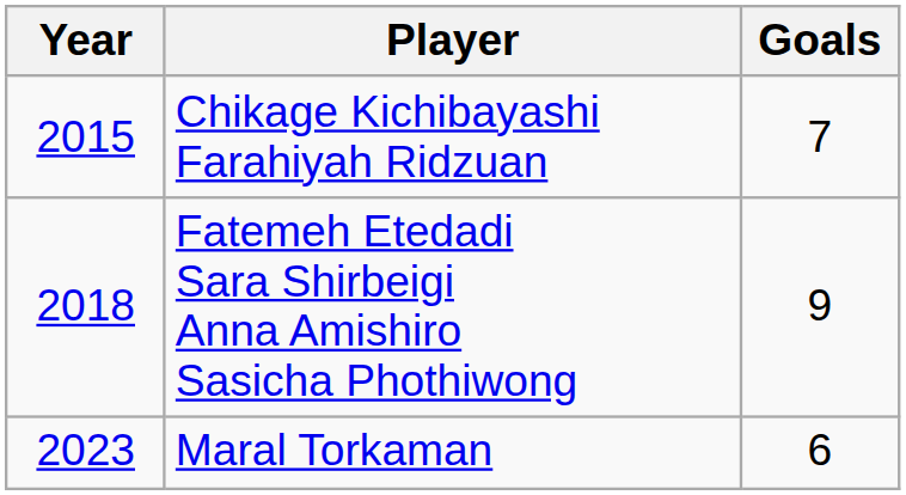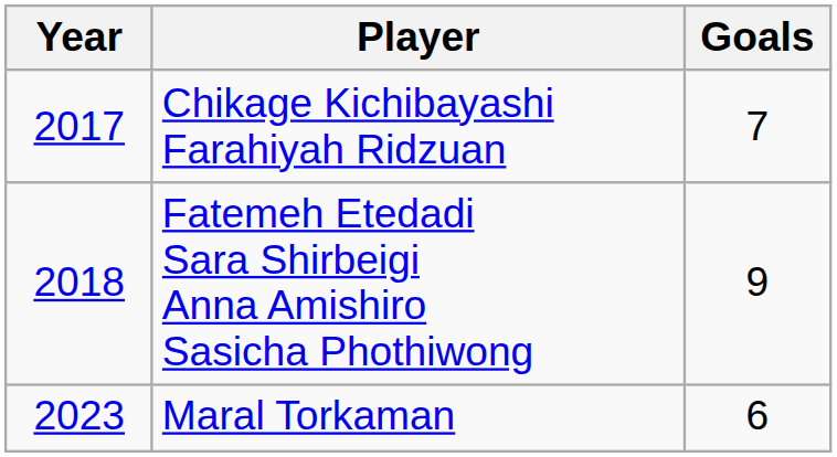Chikage Kichibayashi Farahiyah Ridzuan | Year: 2015 -> 2017
